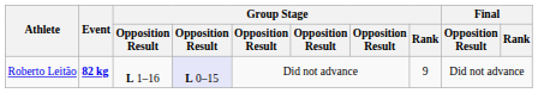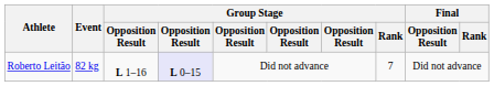Roberto Leitão | Event: bold -> normal
Roberto Leitão | Group Stage / Rank: 9 -> 7
